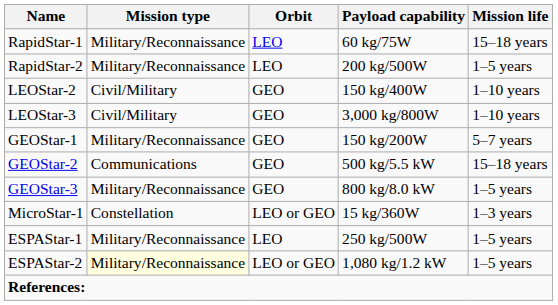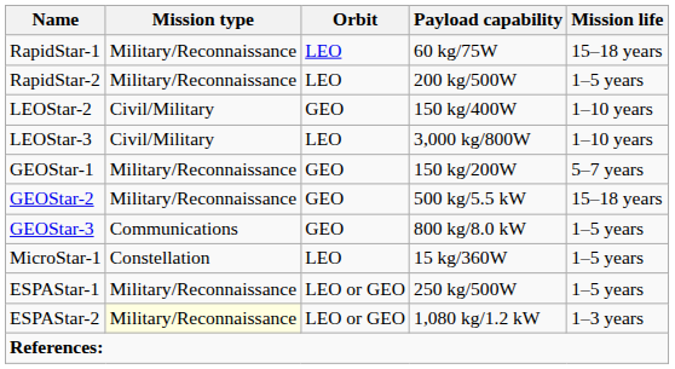LEOStar-3 | Orbit: GEO -> LEO
GEOStar-2 | Mission type: Communications -> Military/Reconnaissance
GEOStar-3 | Mission type: Military/Reconnaissance -> Communications
MicroStar-1 | Orbit: LEO or GEO -> LEO
MicroStar-1 | Mission life: 1–3 years -> 1–5 years
ESPAStar-1 | Orbit: LEO -> LEO or GEO
ESPAStar-2 | Mission life: 1–5 years -> 1–3 years
